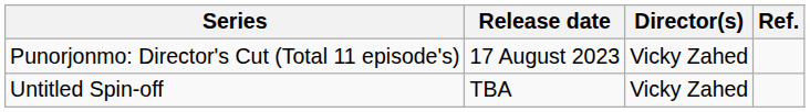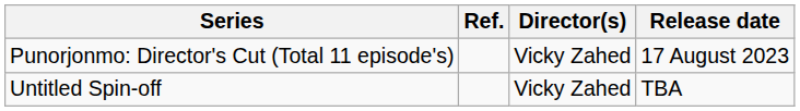columns swapped: Release date <-> Ref.
